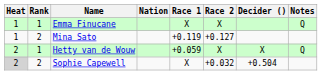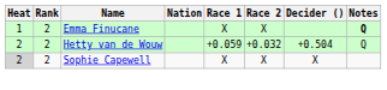Emma Finucane | Rank: 1 -> 2
Emma Finucane | Notes: normal -> bold
- row: 1 | 2 | Mina Sato | +0.119 | +0.127
Hetty van de Wouw | Rank: 1 -> 2
Hetty van de Wouw | Race 2: X -> +0.032
Hetty van de Wouw | Decider (): X -> +0.504
Sophie Capewell | Race 2: +0.032 -> X
Sophie Capewell | Decider (): +0.504 -> X
